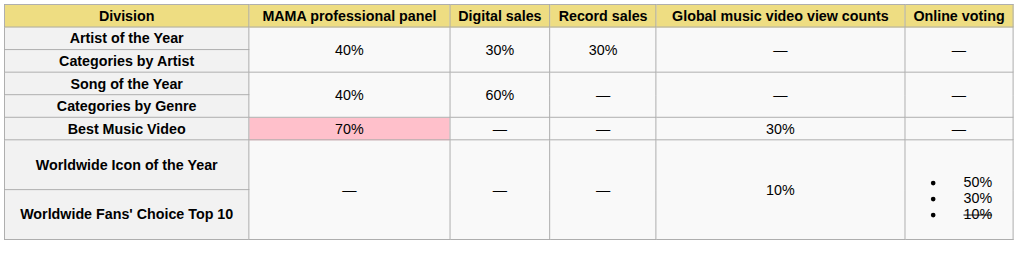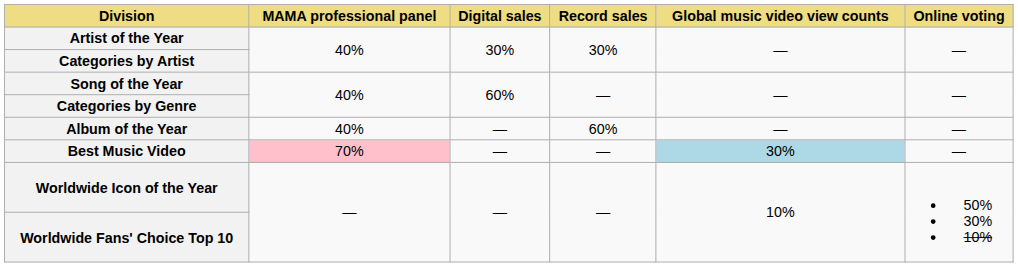+ row: Album of the Year | 40% | — | 60% | — | —
Best Music Video | Global music video view counts: no background -> lightblue background
